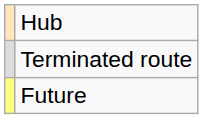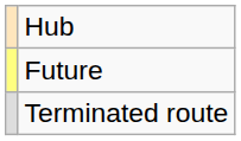rows swapped: Future <-> Terminated route
